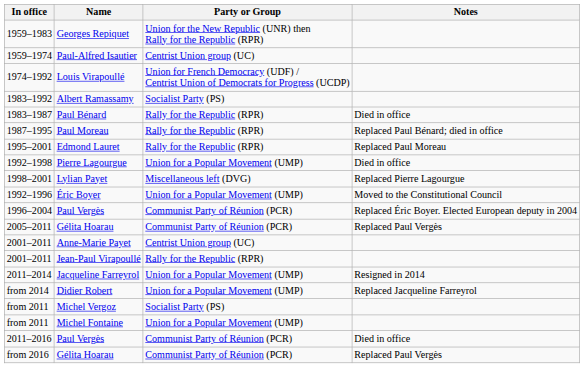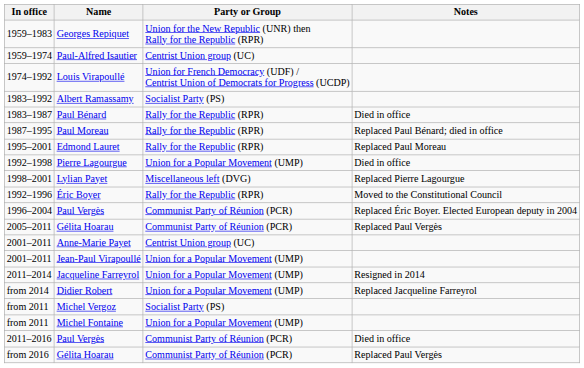Éric Boyer | Party or Group: Union for a Popular Movement (UMP) -> Rally for the Republic (RPR)
Jean-Paul Virapoullé | Party or Group: Rally for the Republic (RPR) -> Union for a Popular Movement (UMP)
